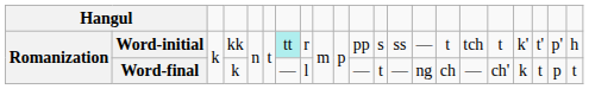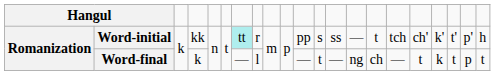Word-initial | column 17: t -> ch'
Word-final | column 17: ch' -> t
